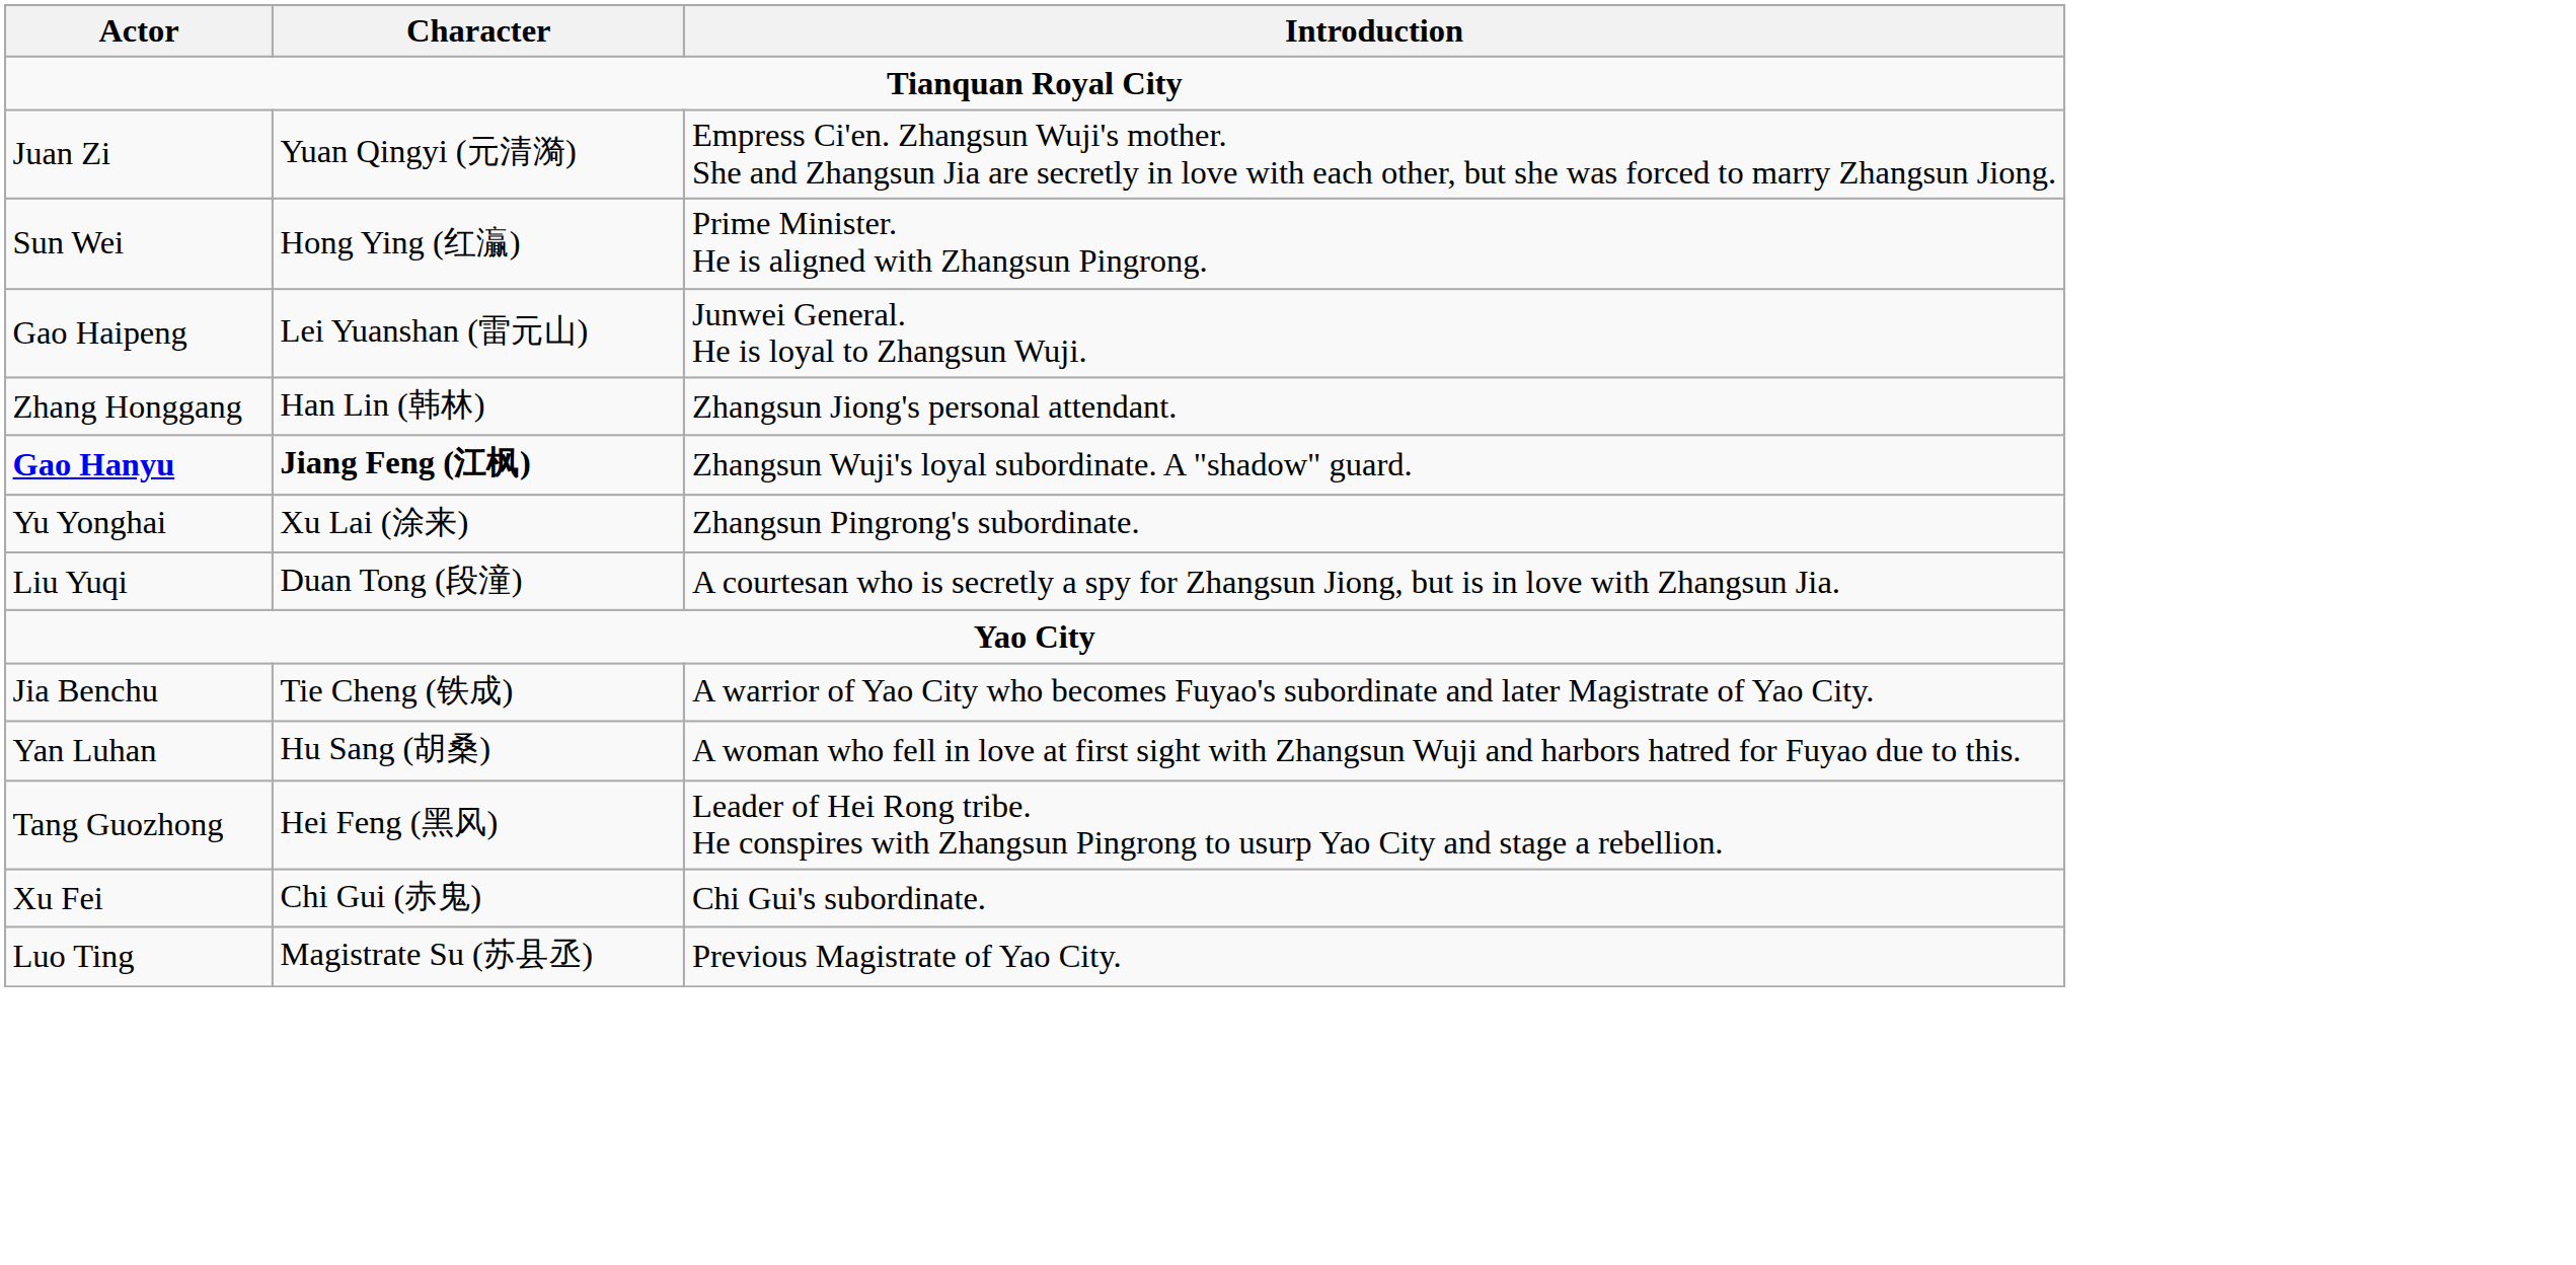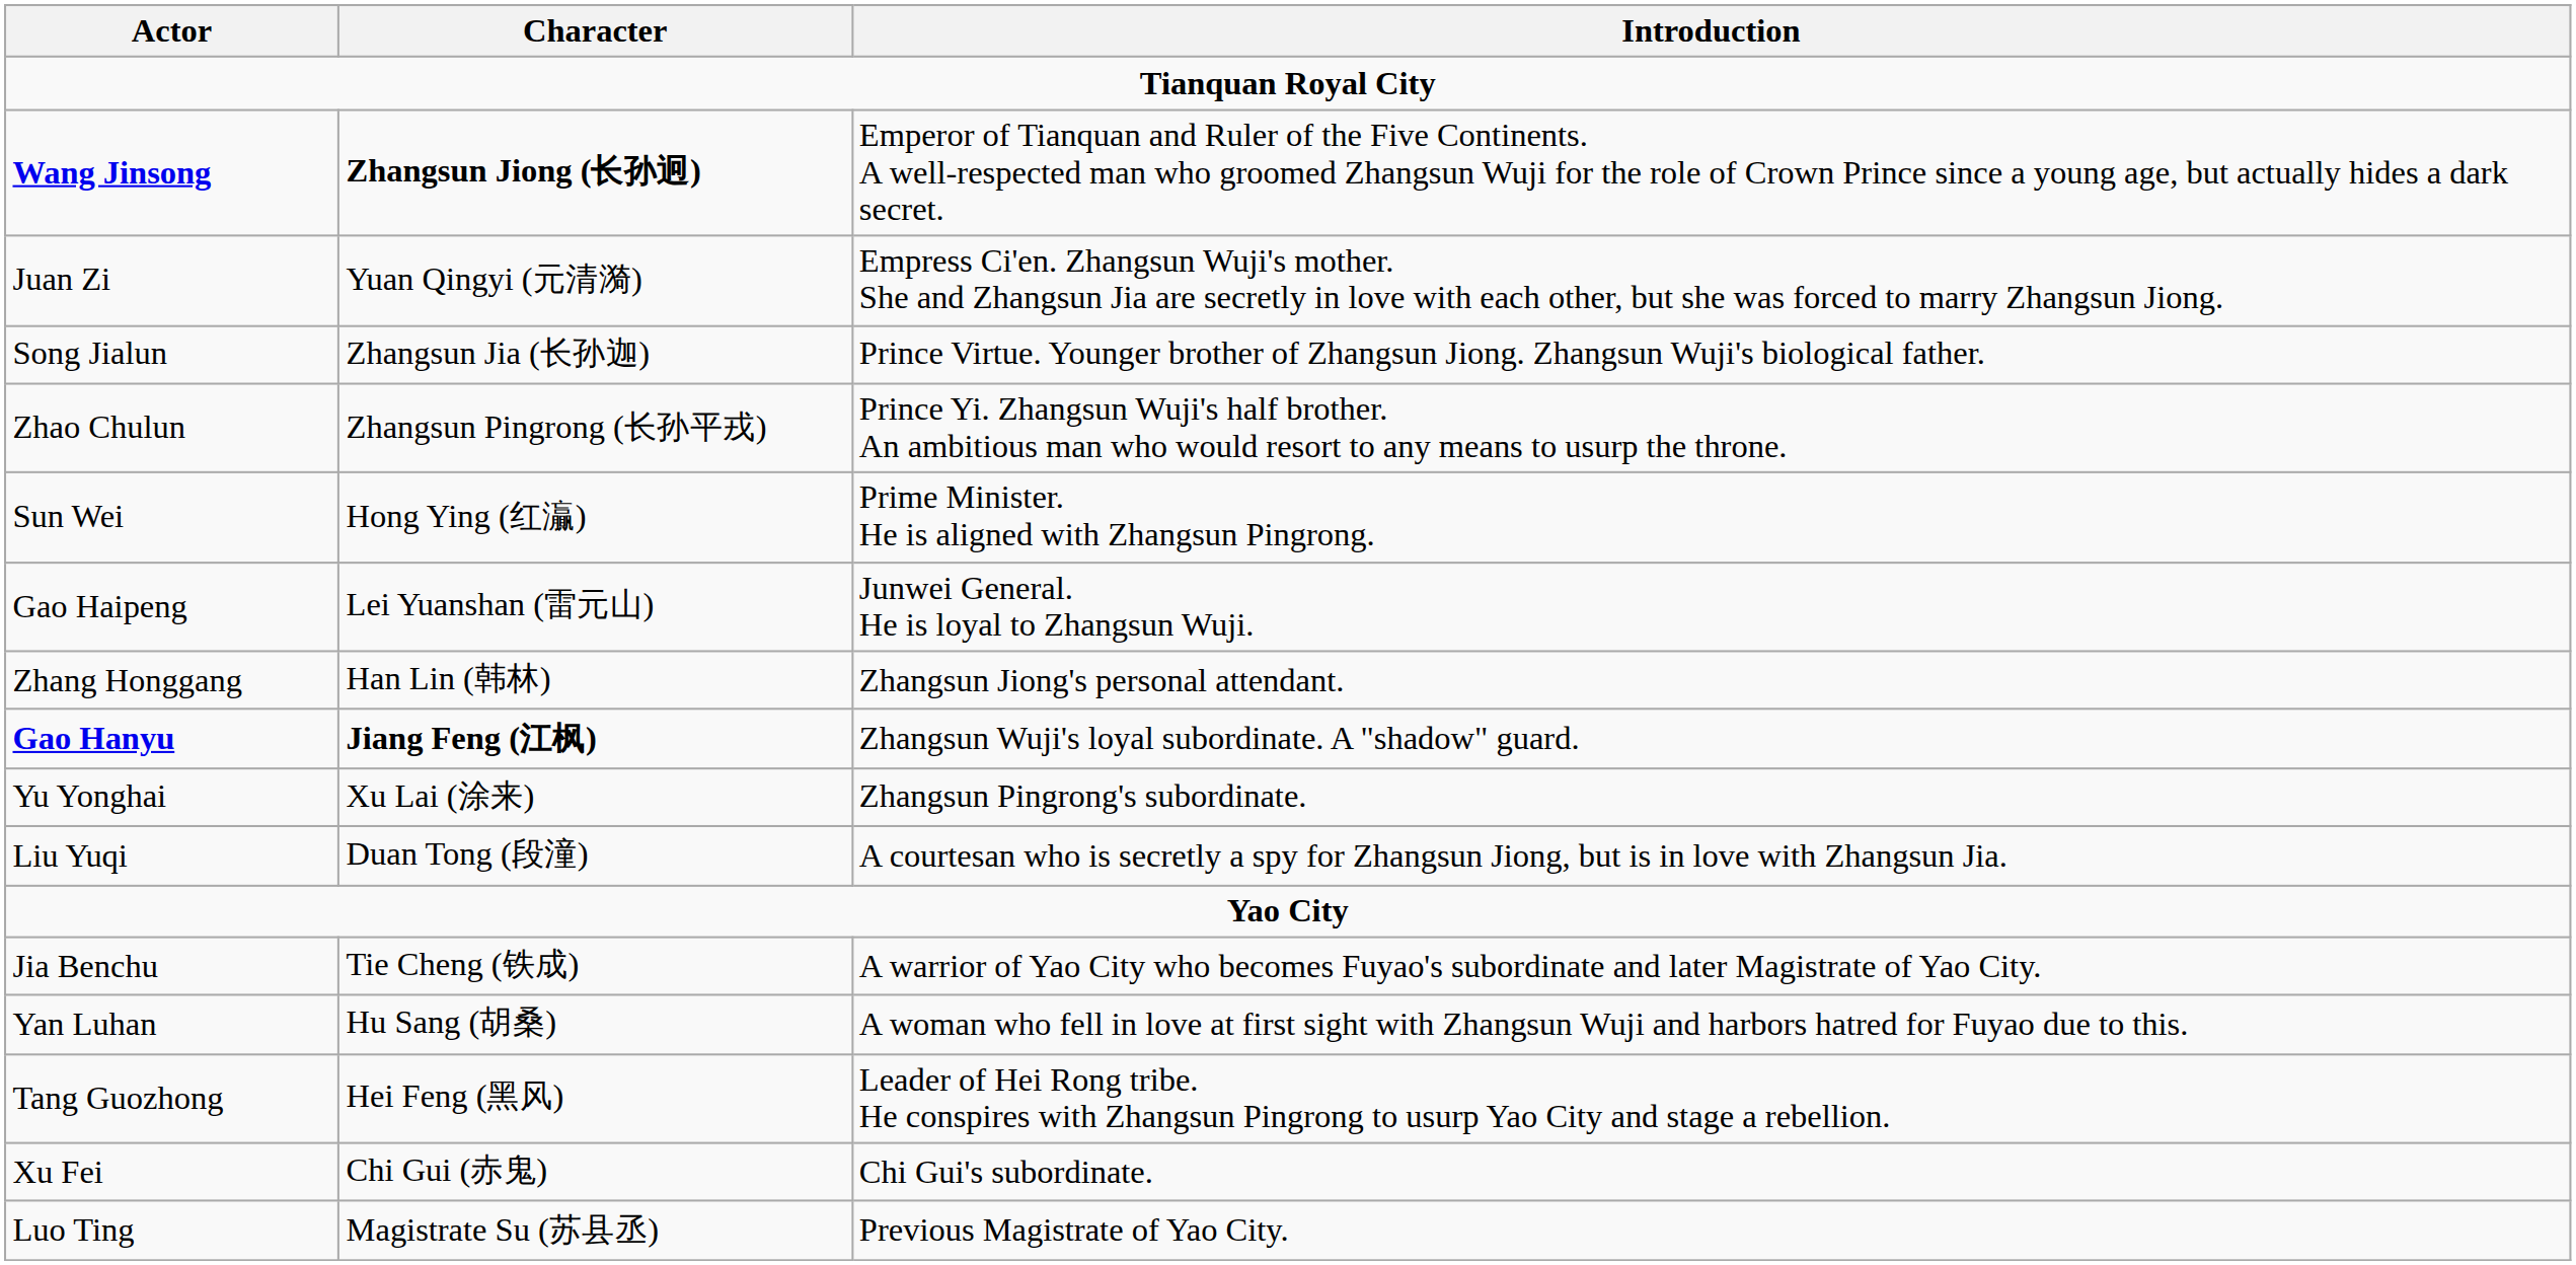+ row: Wang Jinsong | Zhangsun Jiong (长孙迥) | Emperor of Tianquan and Ruler of the Five Continents. A well-respected man who groomed Zhangsun Wuji for the role of Crown Prince since a young age, but actually hides a dark secret.
+ row: Song Jialun | Zhangsun Jia (长孙迦) | Prince Virtue. Younger brother of Zhangsun Jiong. Zhangsun Wuji's biological father.
+ row: Zhao Chulun | Zhangsun Pingrong (长孙平戎) | Prince Yi. Zhangsun Wuji's half brother. An ambitious man who would resort to any means to usurp the throne.
